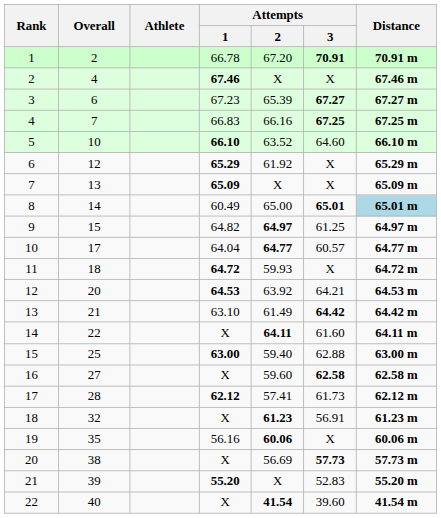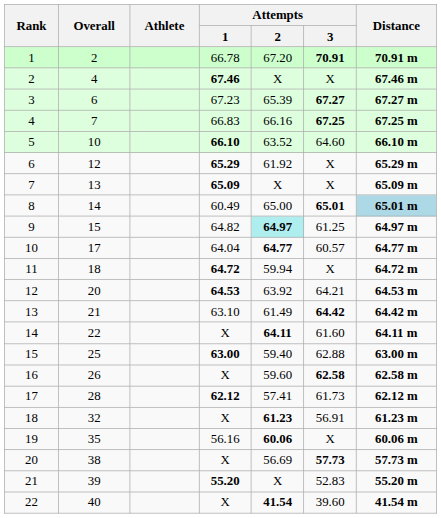9 | Attempts / 2: no background -> paleturquoise background
11 | Attempts / 2: 59.93 -> 59.94
16 | Overall: 27 -> 26
